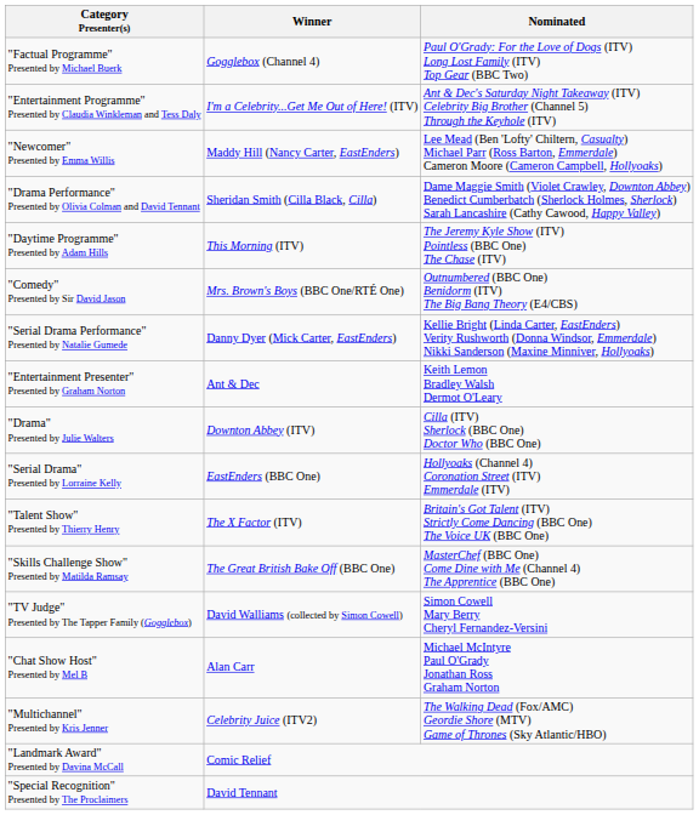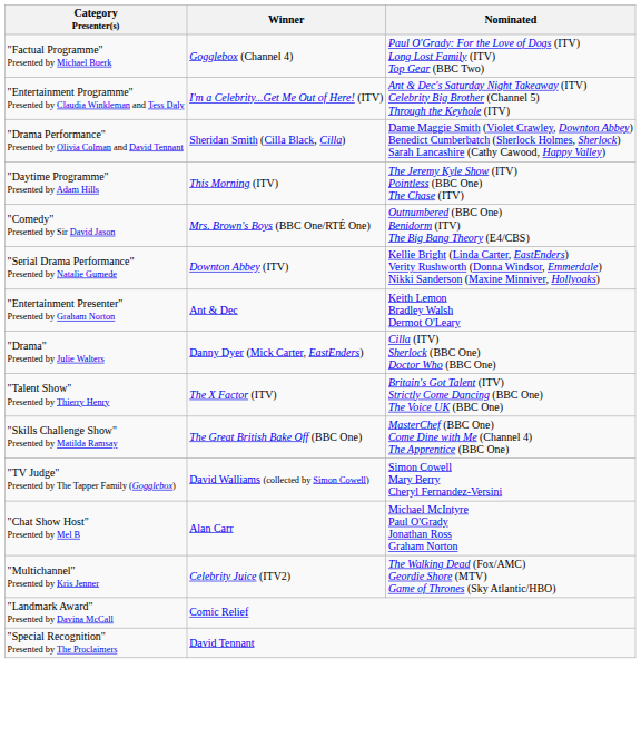- row: "Newcomer" Presented by Emma Willis | Maddy Hill (Nancy Carter, EastEnders) | Lee Mead (Ben 'Lofty' Chiltern, Casualty) Michael Parr (Ross Barton, Emmerdale) Cameron Moore (Cameron Campbell, Hollyoaks)
"Serial Drama Performance" Presented by Natalie Gumede | Winner: Danny Dyer (Mick Carter, EastEnders) -> Downton Abbey (ITV)
"Drama" Presented by Julie Walters | Winner: Downton Abbey (ITV) -> Danny Dyer (Mick Carter, EastEnders)
- row: "Serial Drama" Presented by Lorraine Kelly | EastEnders (BBC One) | Hollyoaks (Channel 4) Coronation Street (ITV) Emmerdale (ITV)
